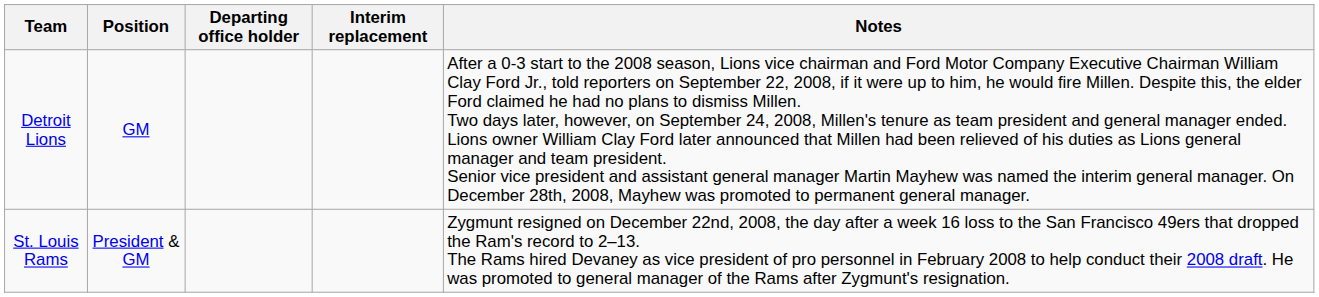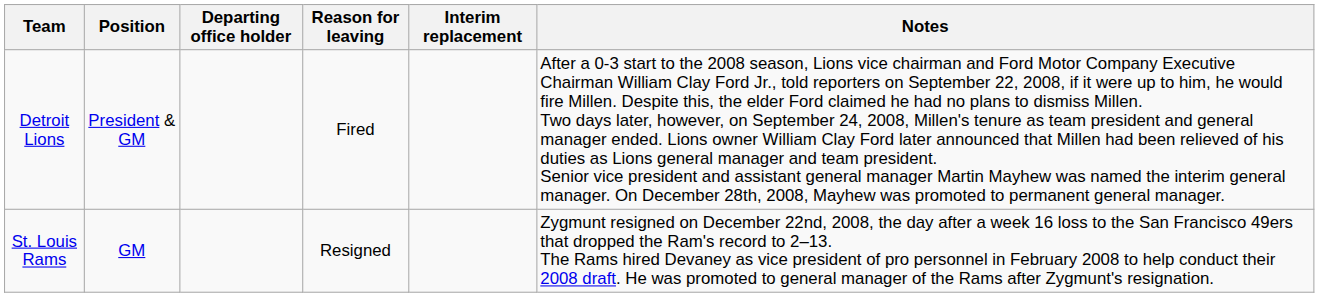+ column: Reason for leaving | Fired | Resigned
Detroit Lions | Position: GM -> President & GM
St. Louis Rams | Position: President & GM -> GM
